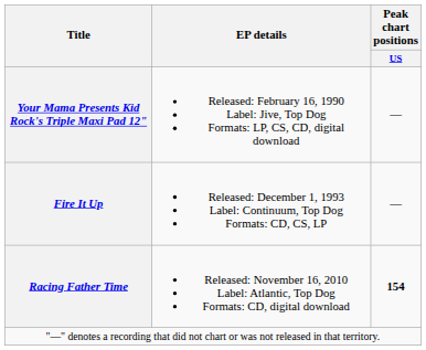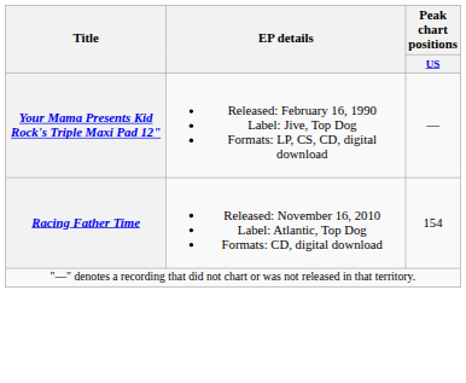- row: Fire It Up | Released: December 1, 1993 Label: Continuum, Top Dog Formats: CD, CS, LP | —
Racing Father Time | Peak chart positions / US: bold -> normal
